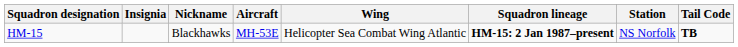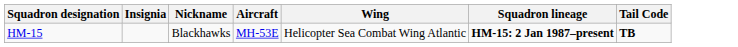- column: Station | NS Norfolk
